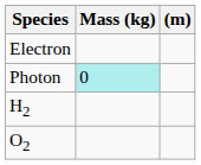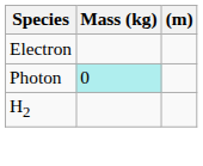- row: O2
